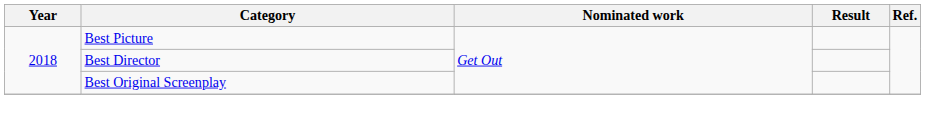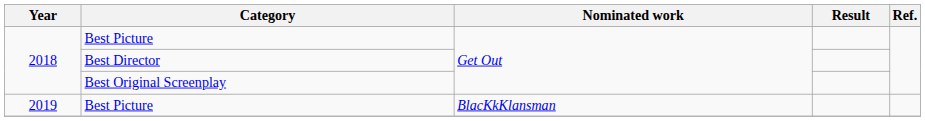+ row: 2019 | Best Picture | BlacKkKlansman
